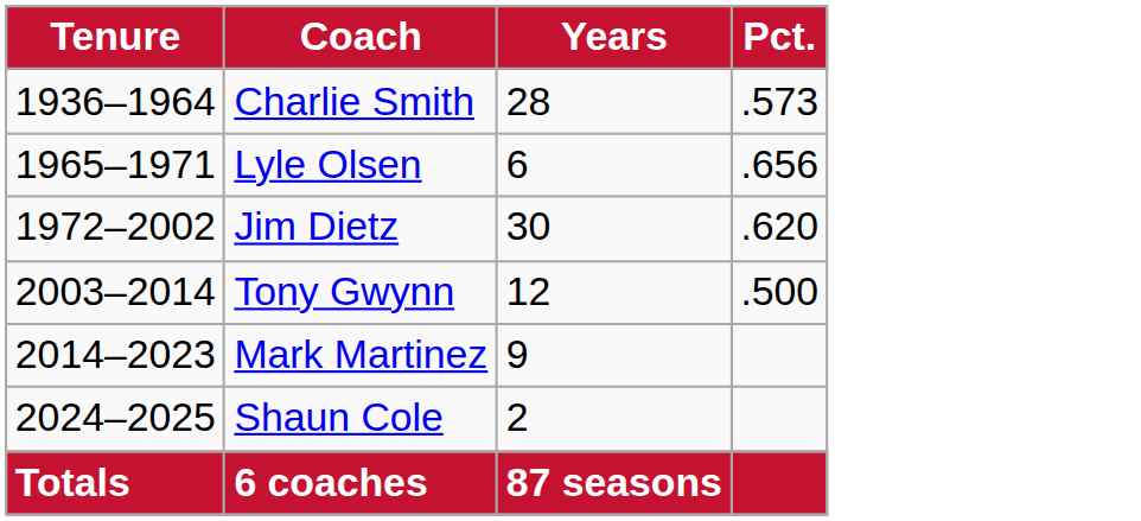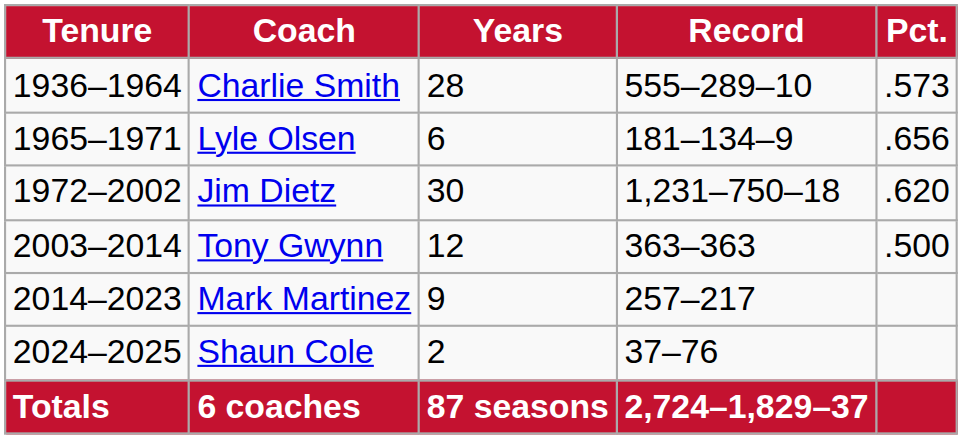+ column: Record | 555–289–10 | 181–134–9 | 1,231–750–18 | 363–363 | 257–217 | 37–76 | 2,724–1,829–37
